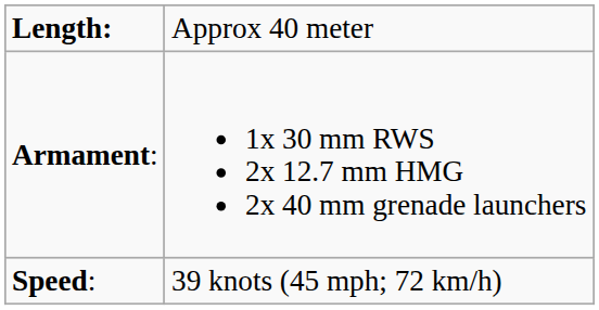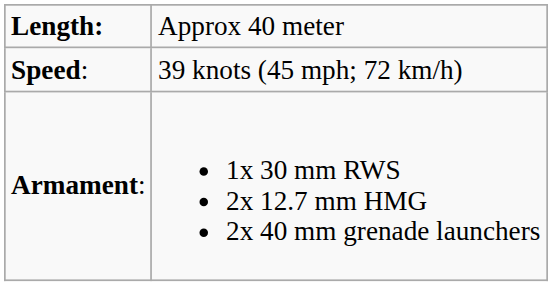rows swapped: Speed: <-> Armament:
